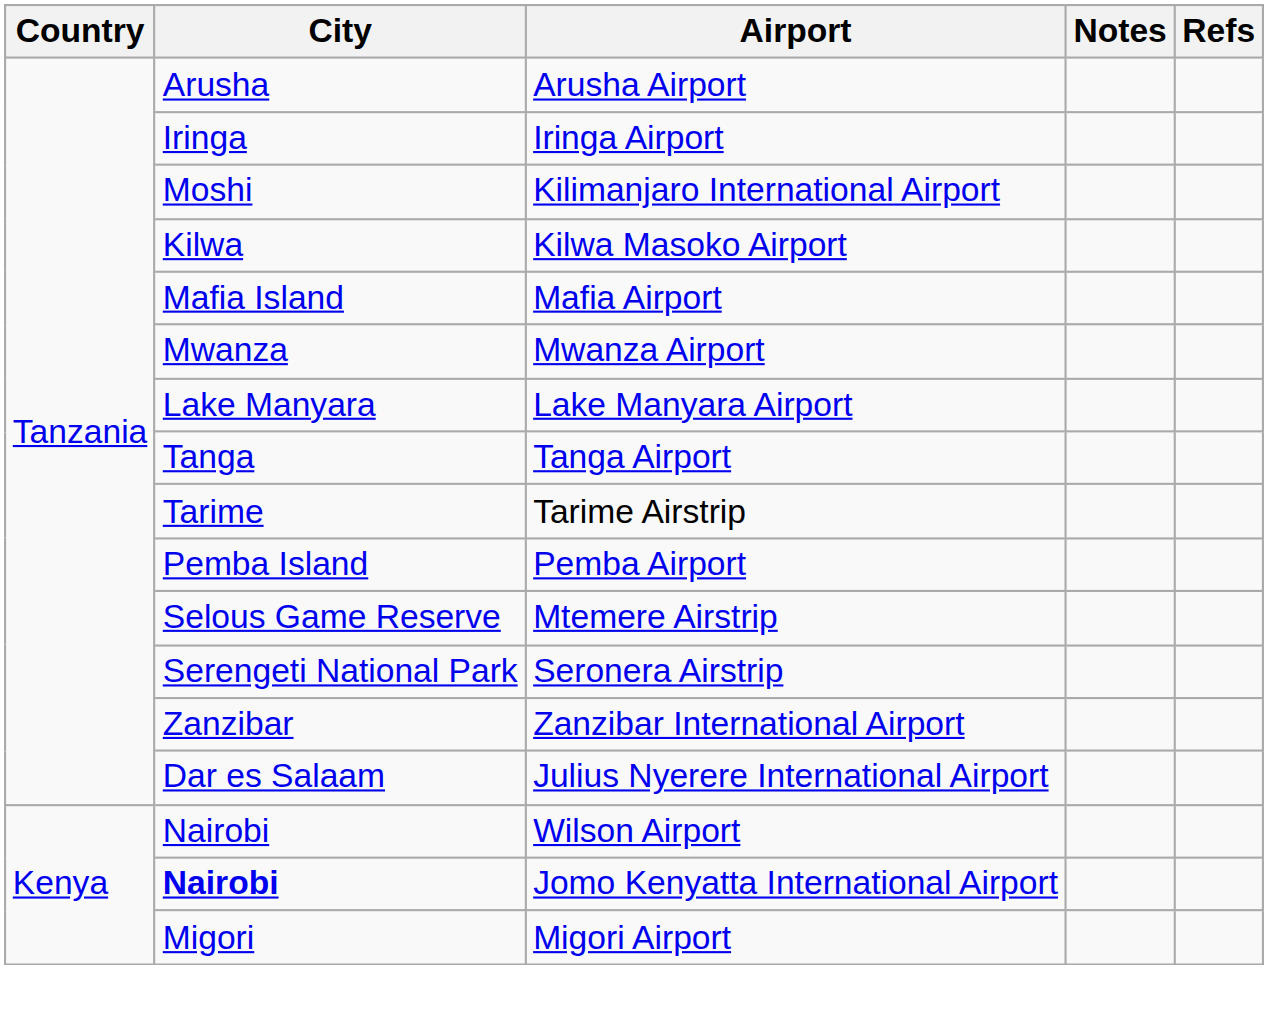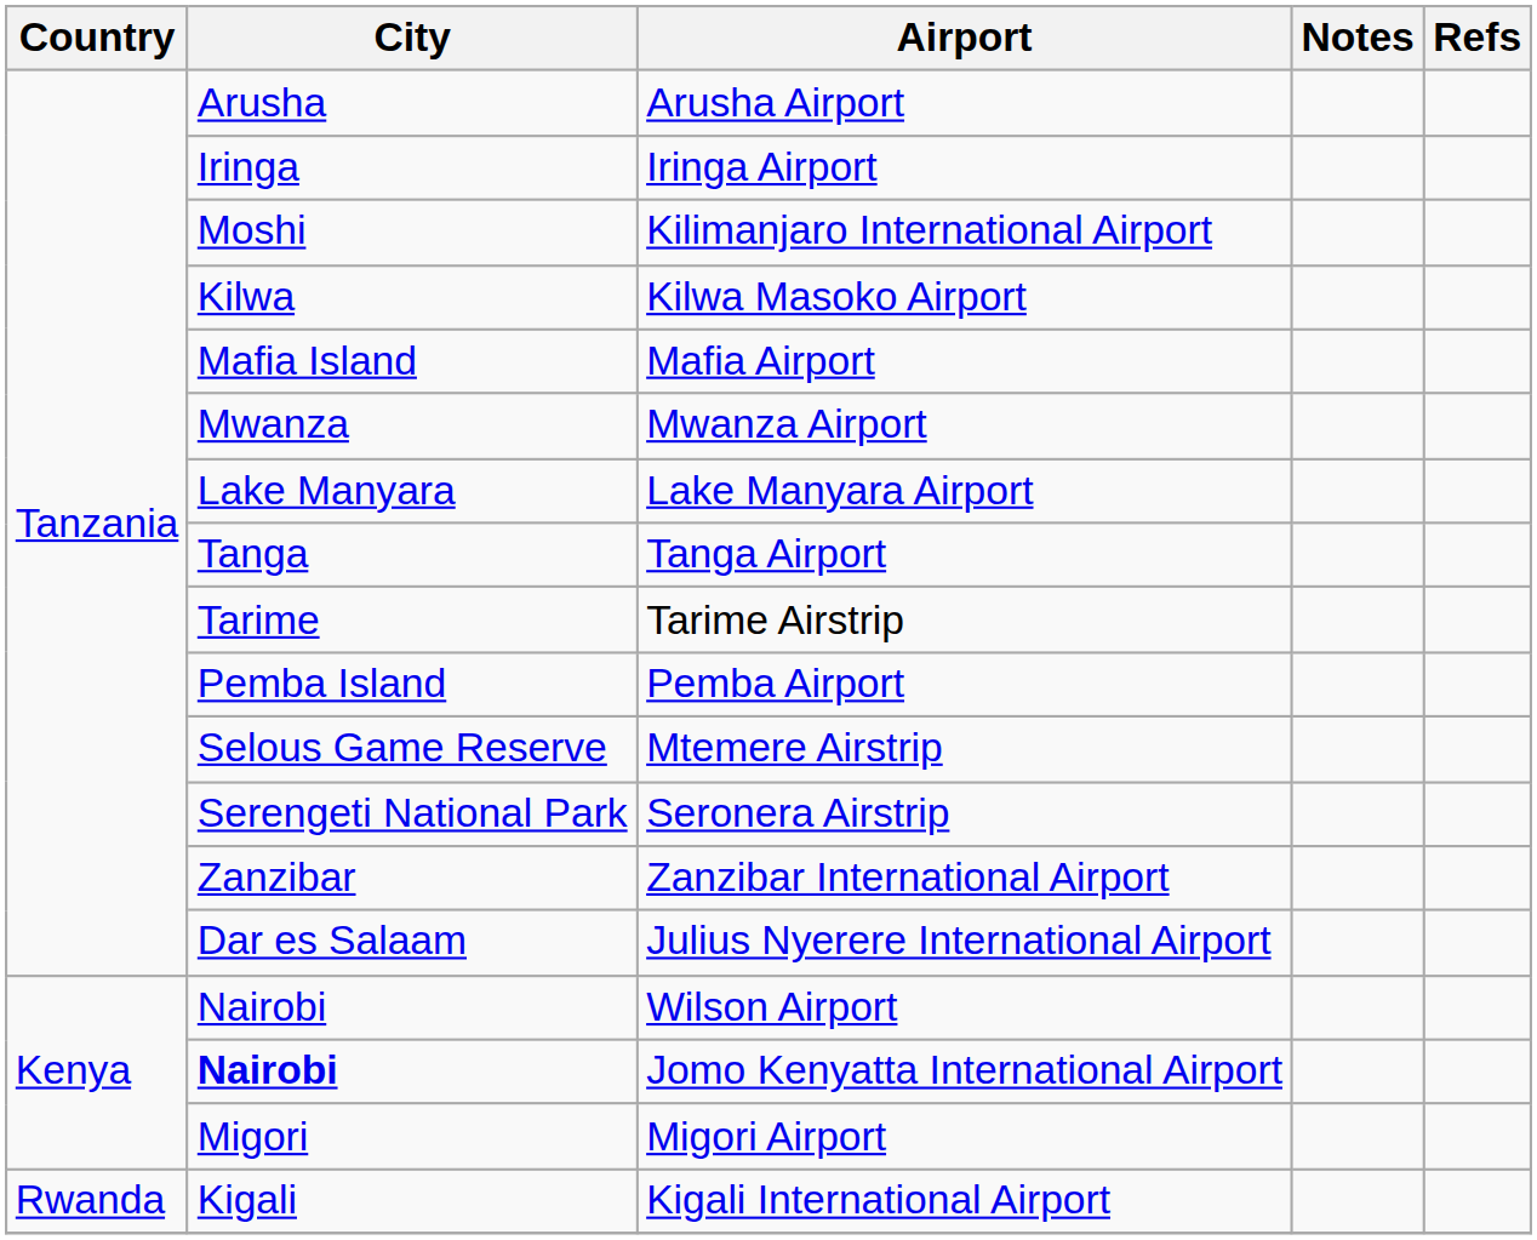+ row: Rwanda | Kigali | Kigali International Airport
